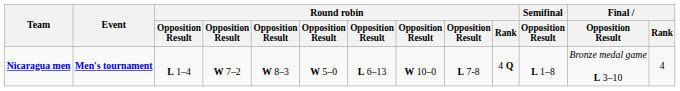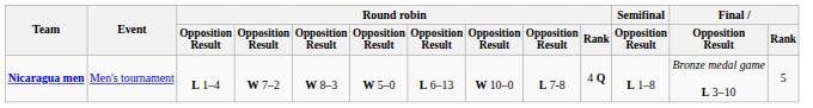Nicaragua men | Event: bold -> normal
Nicaragua men | Final / Rank: 4 -> 5
